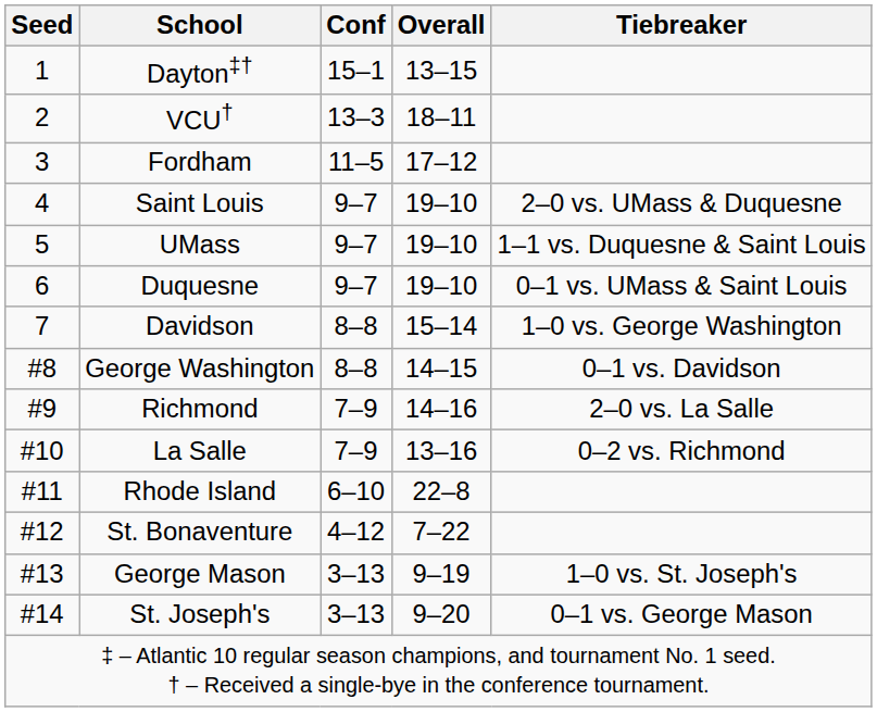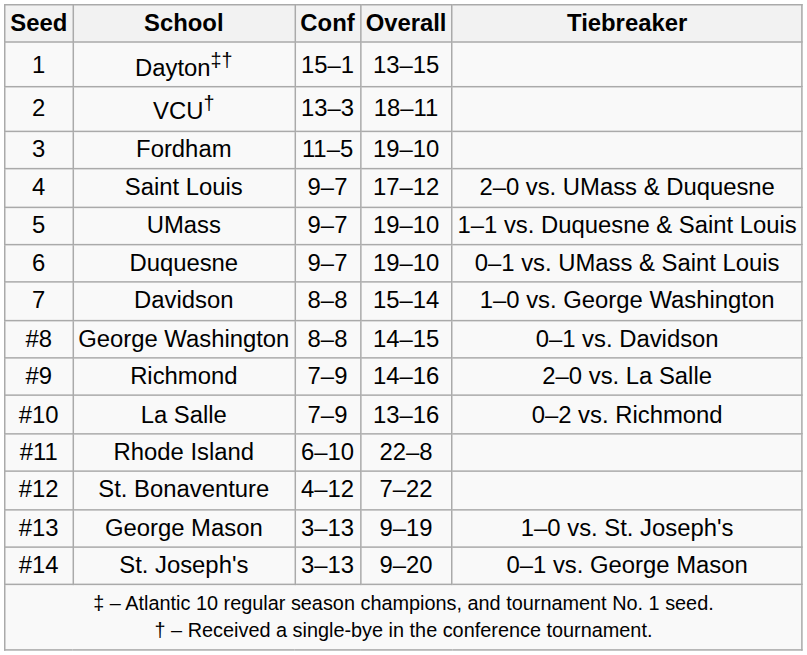Fordham | Overall: 17–12 -> 19–10
Saint Louis | Overall: 19–10 -> 17–12
